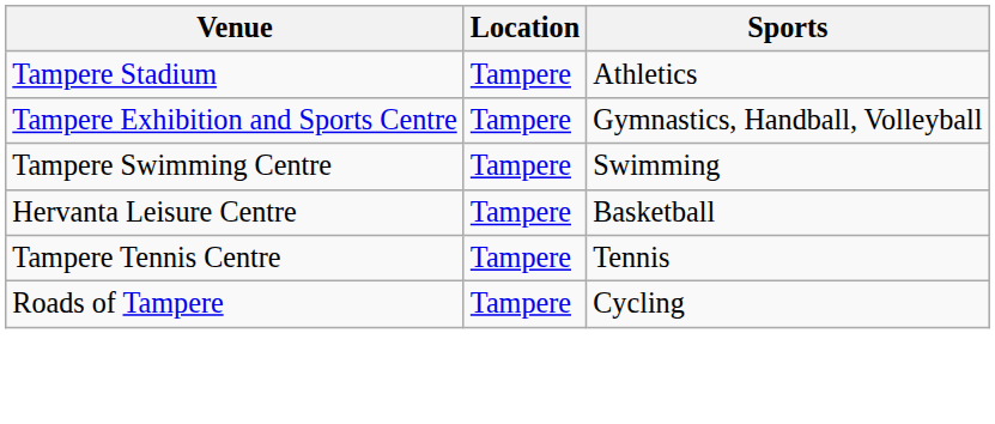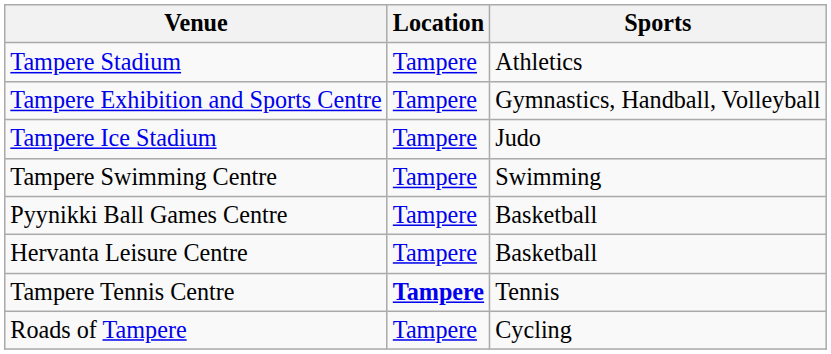+ row: Tampere Ice Stadium | Tampere | Judo
+ row: Pyynikki Ball Games Centre | Tampere | Basketball
Tampere Tennis Centre | Location: normal -> bold
